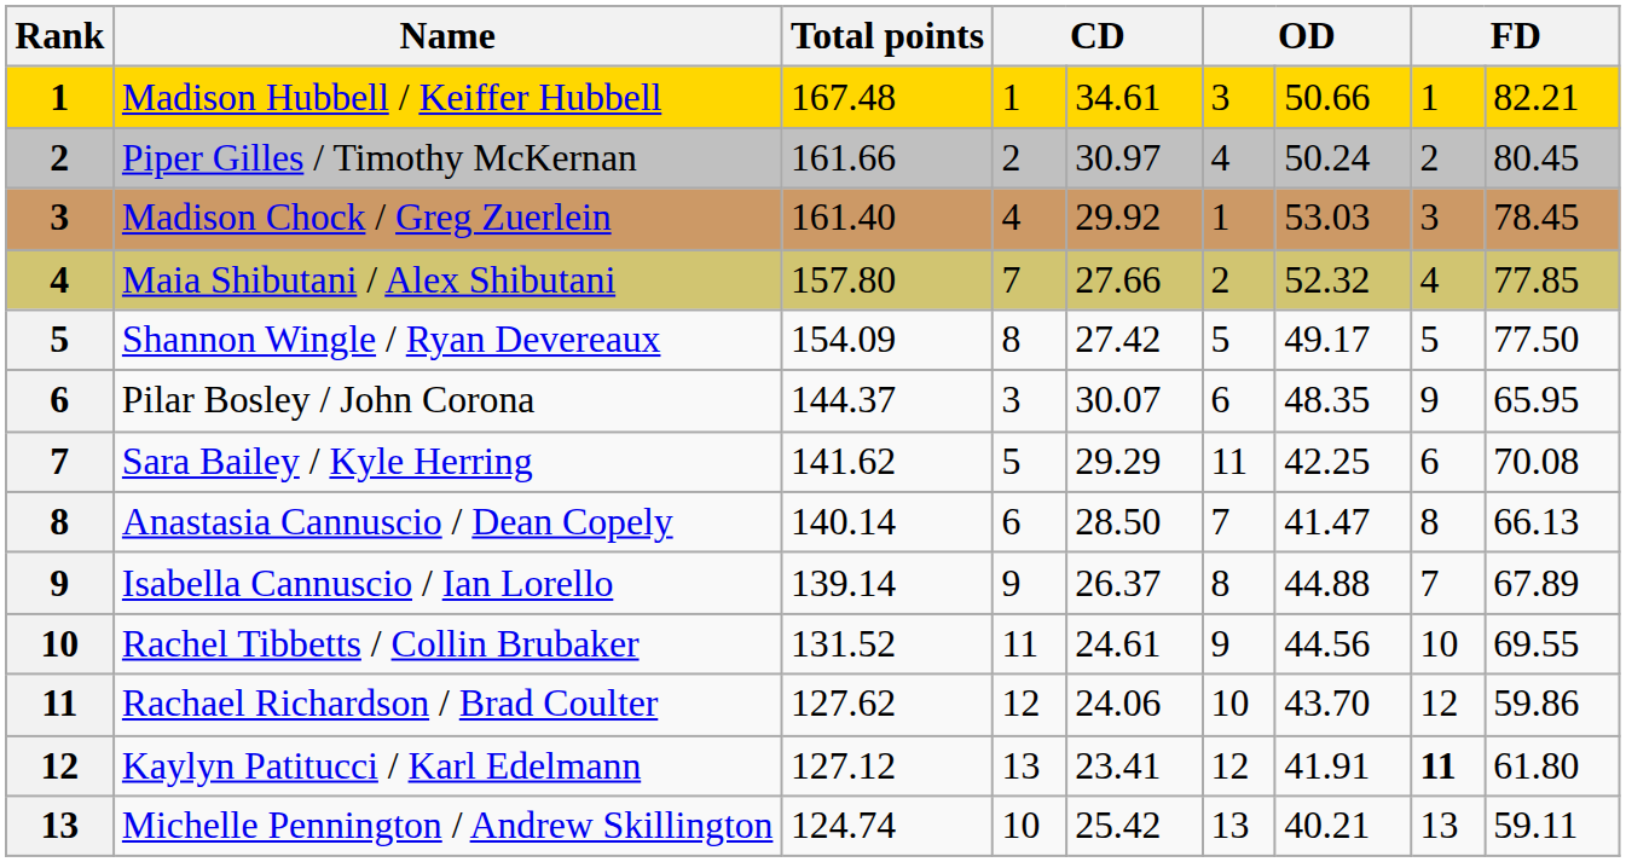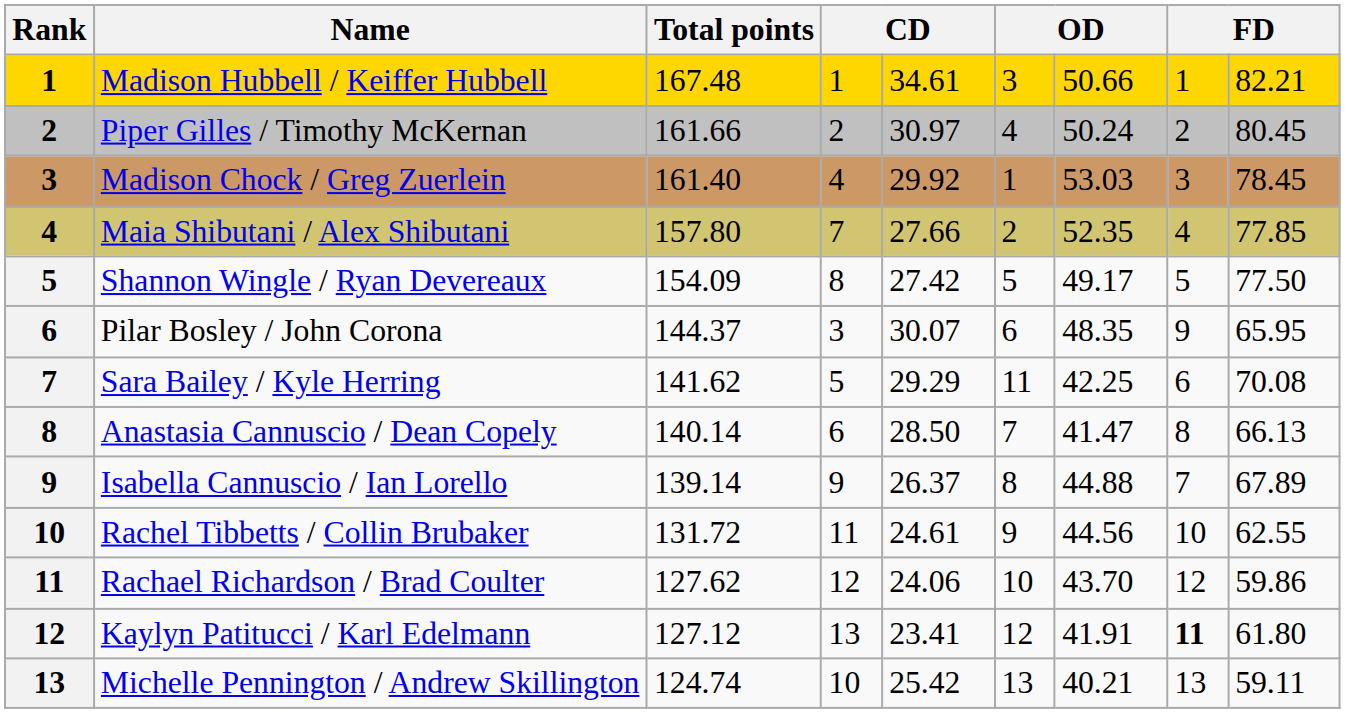Maia Shibutani / Alex Shibutani | column 7: 52.32 -> 52.35
Rachel Tibbetts / Collin Brubaker | Total points: 131.52 -> 131.72
Rachel Tibbetts / Collin Brubaker | column 9: 69.55 -> 62.55
